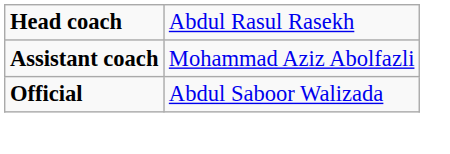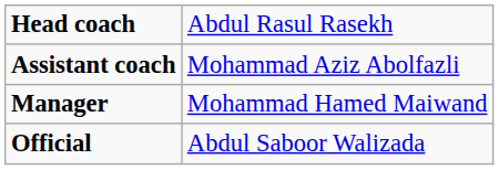+ row: Manager | Mohammad Hamed Maiwand
